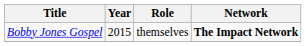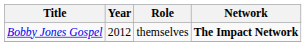Bobby Jones Gospel | Year: 2015 -> 2012
